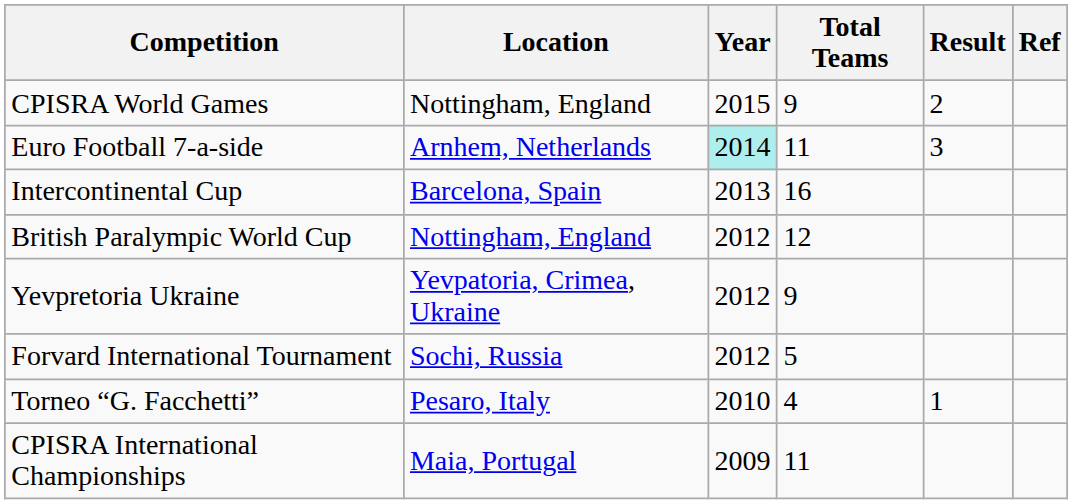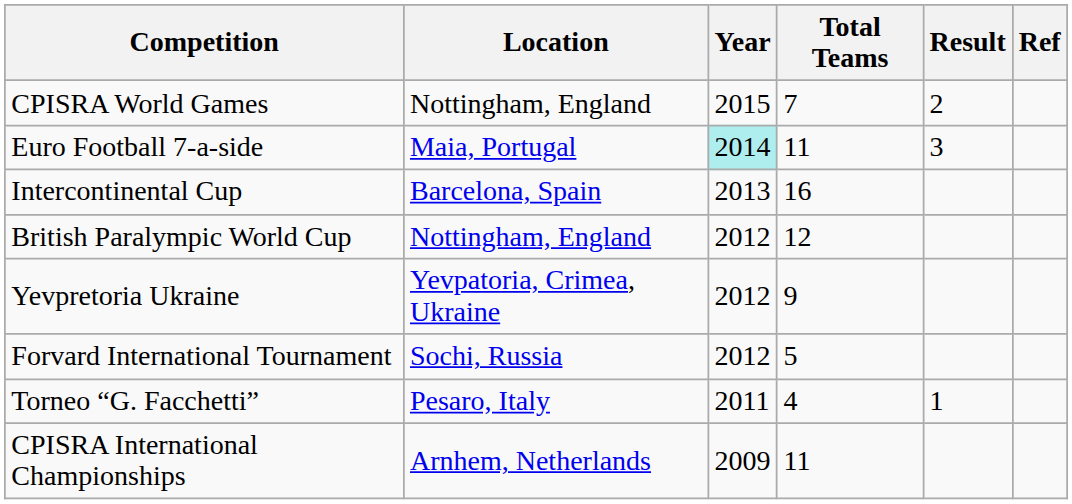CPISRA World Games | Total Teams: 9 -> 7
Euro Football 7-a-side | Location: Arnhem, Netherlands -> Maia, Portugal
Torneo “G. Facchetti” | Year: 2010 -> 2011
CPISRA International Championships | Location: Maia, Portugal -> Arnhem, Netherlands
